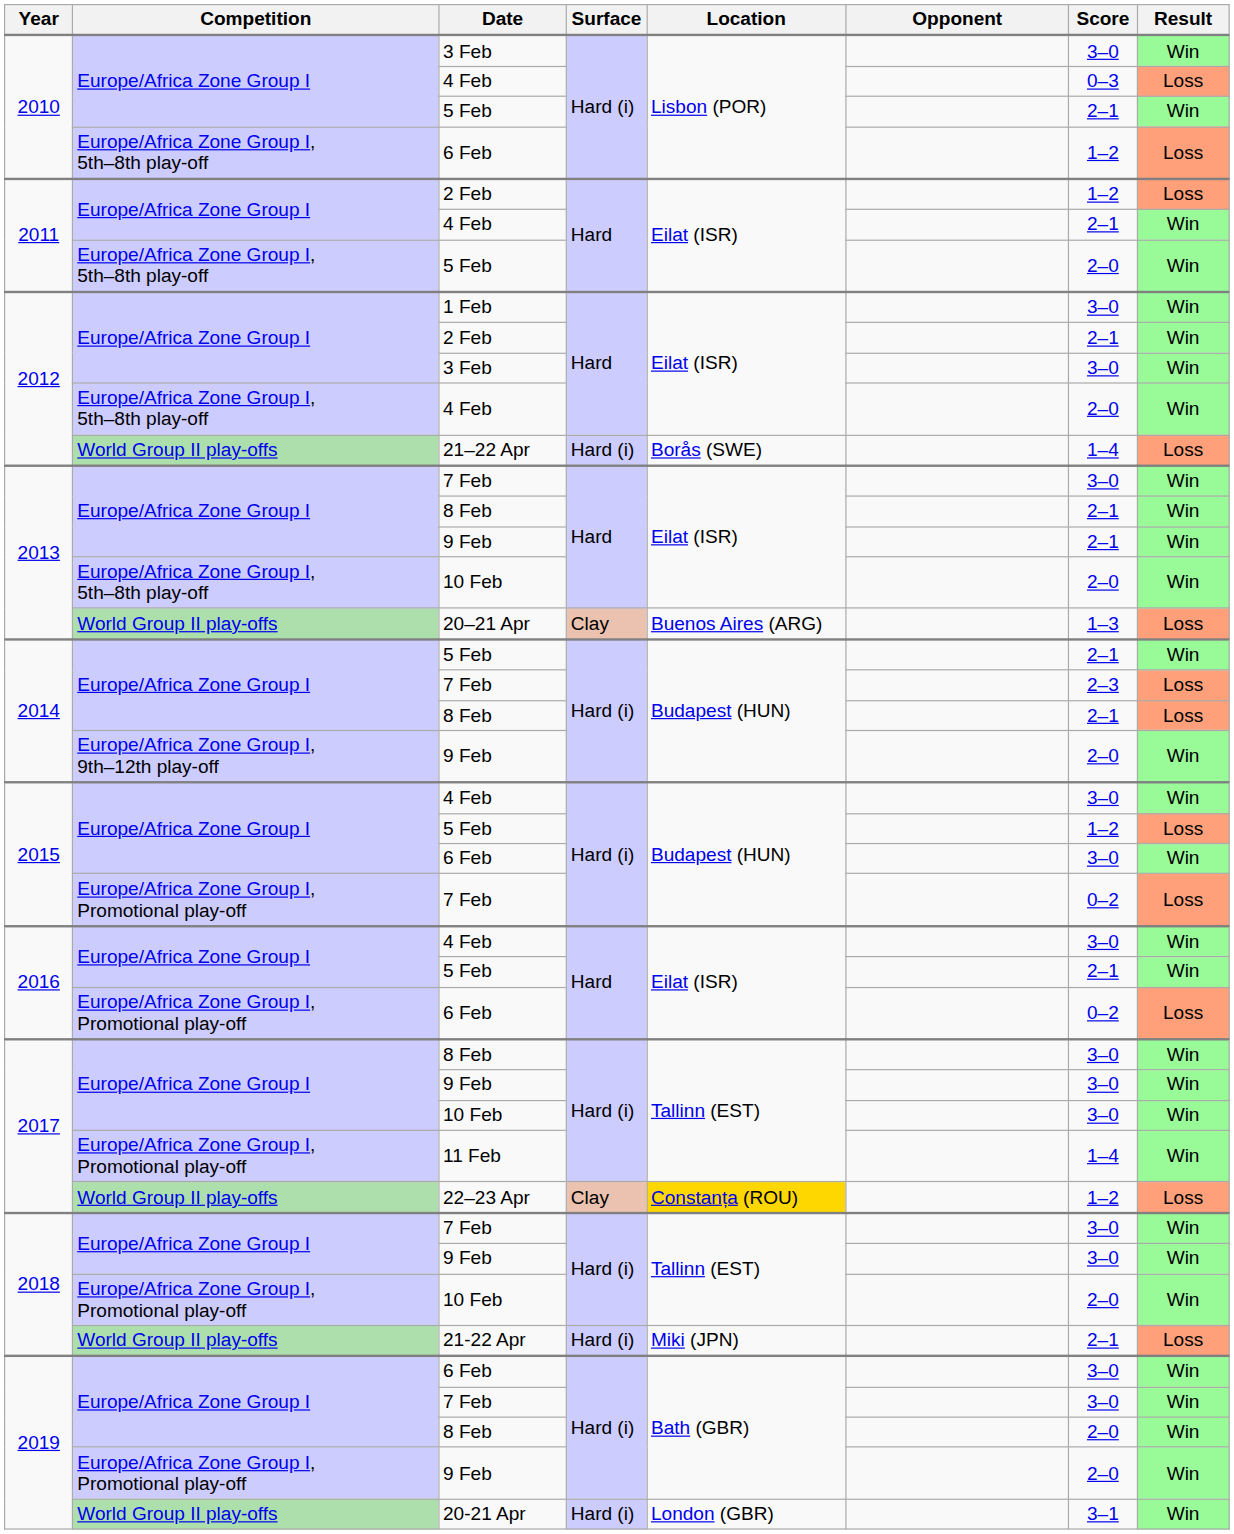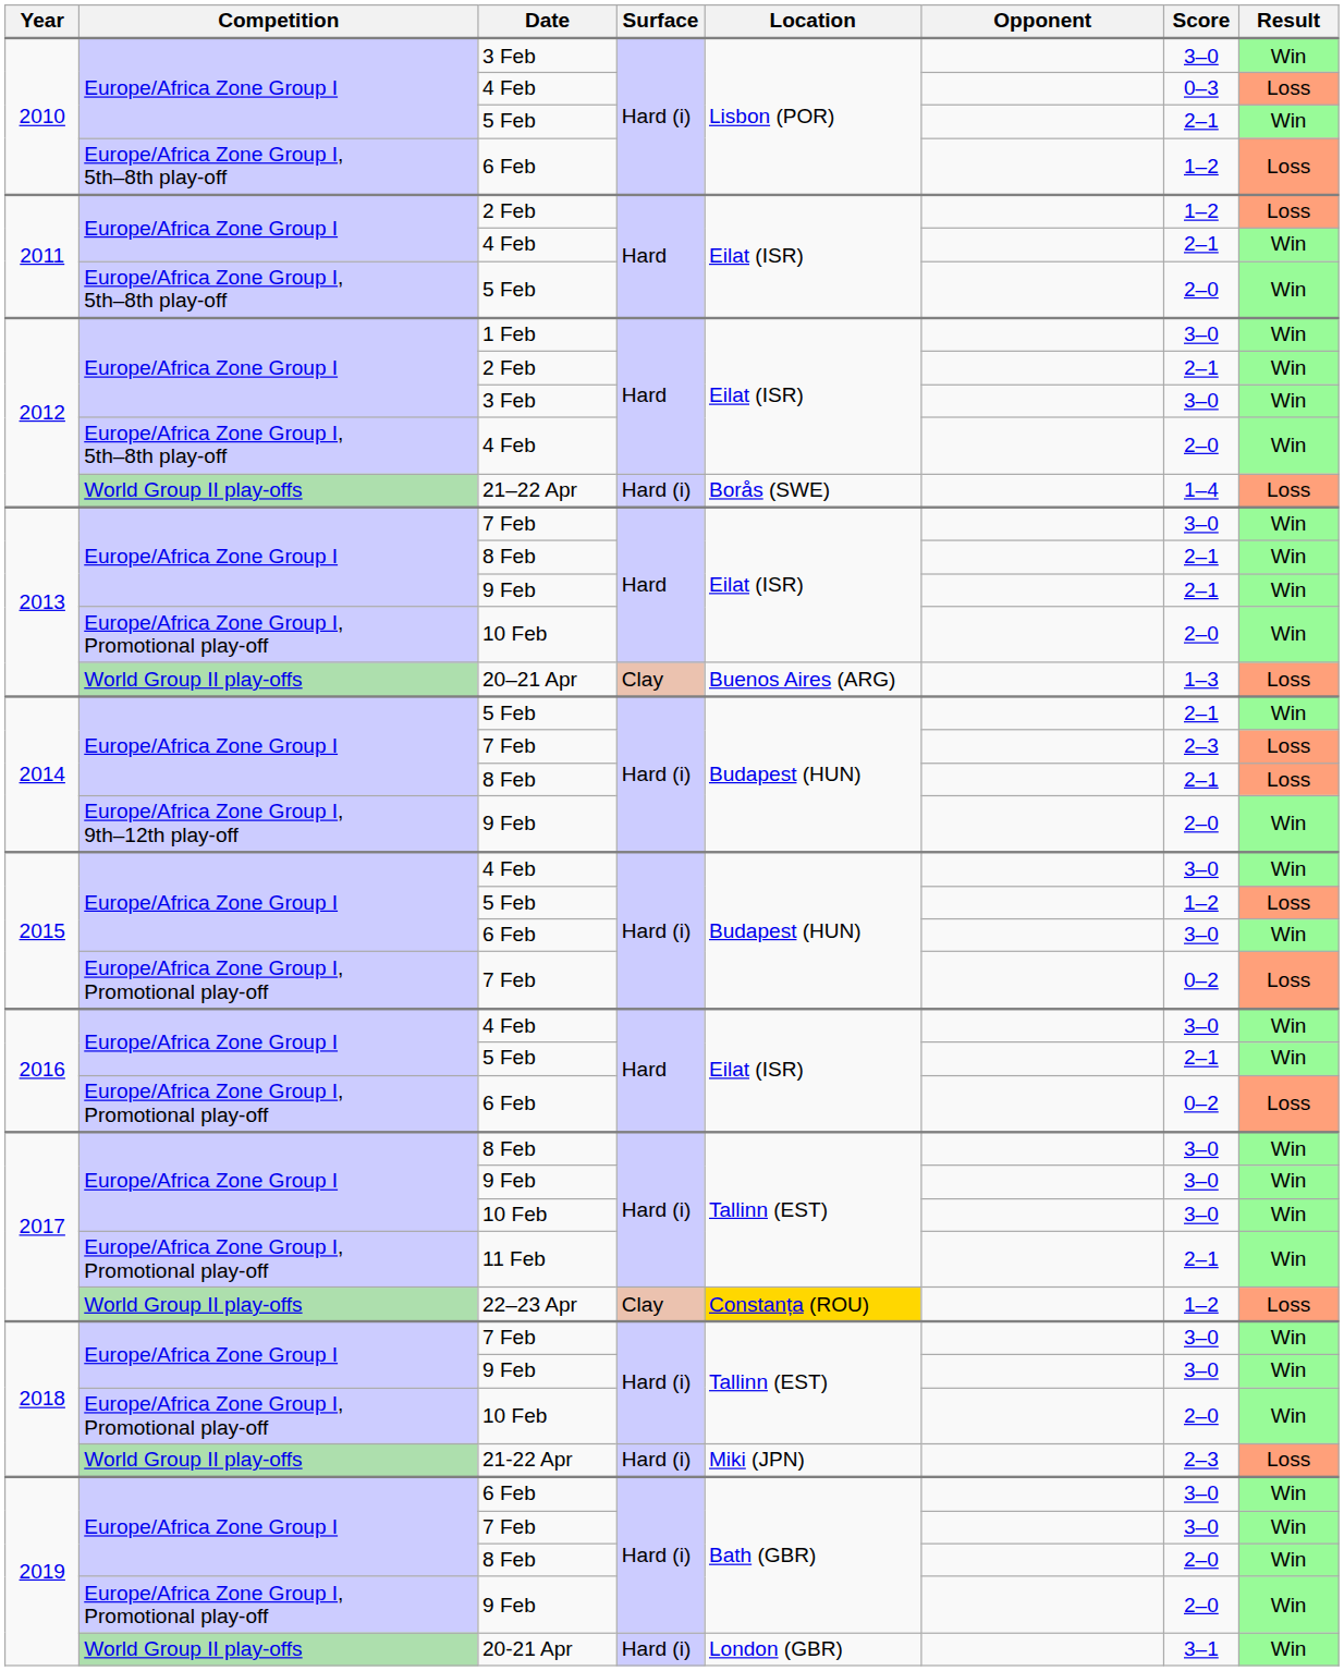2013 / 10 Feb | Competition: Europe/Africa Zone Group I, 5th–8th play-off -> Europe/Africa Zone Group I, Promotional play-off
11 Feb | Score: 1–4 -> 2–1
21-22 Apr | Score: 2–1 -> 2–3
